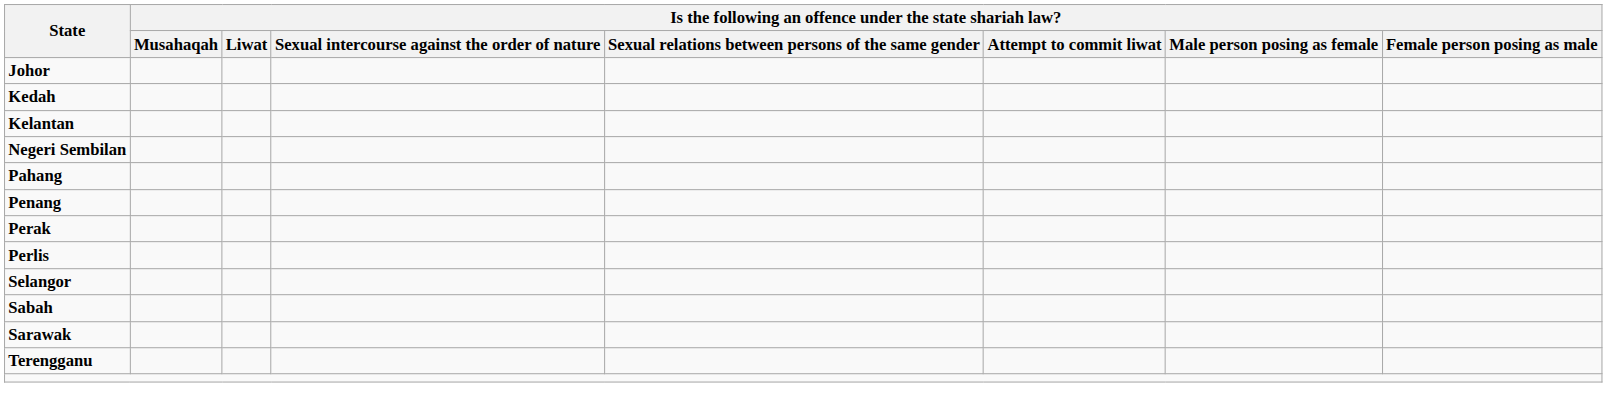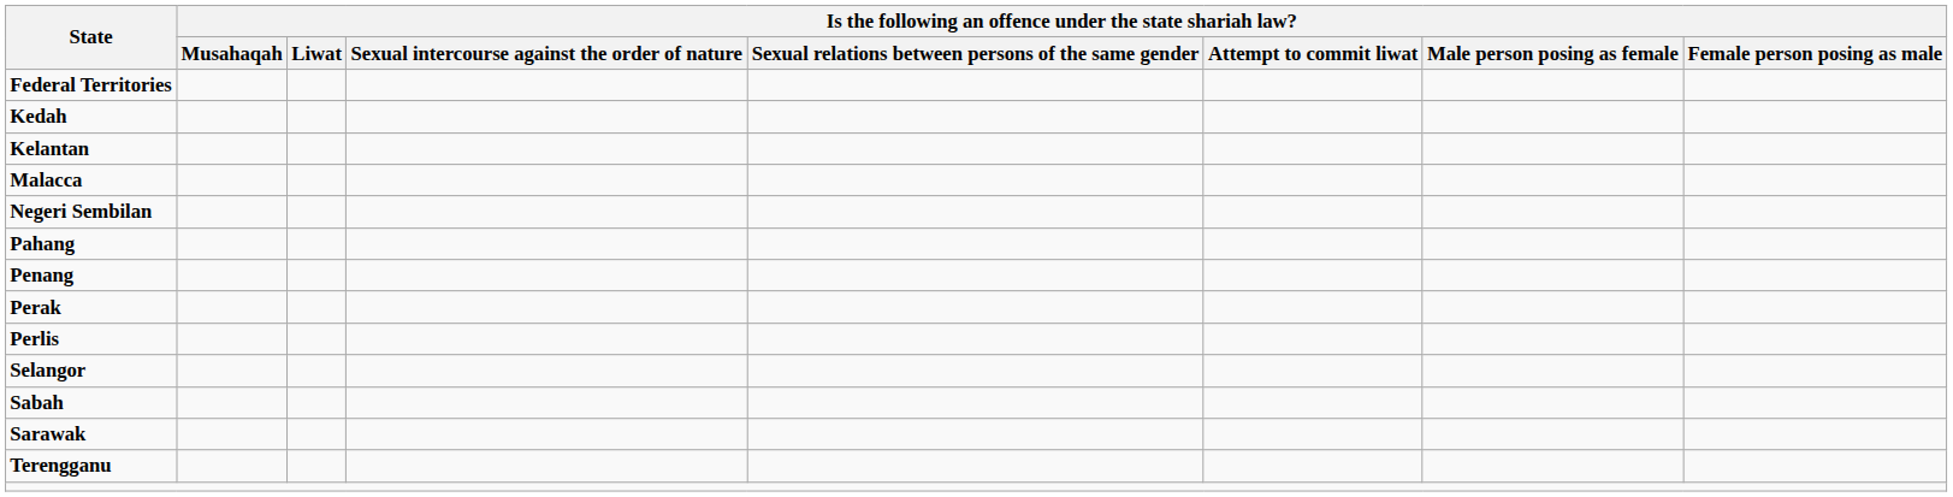+ row: Federal Territories
- row: Johor
+ row: Malacca
